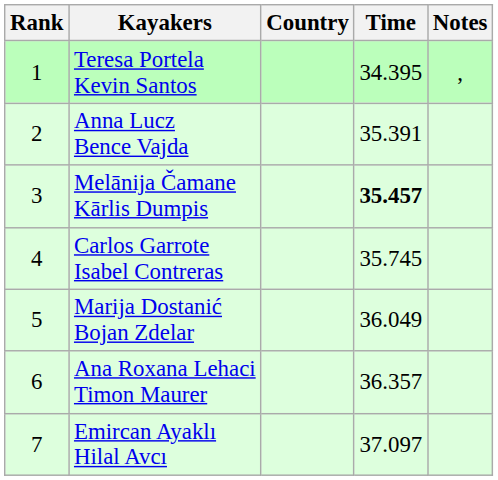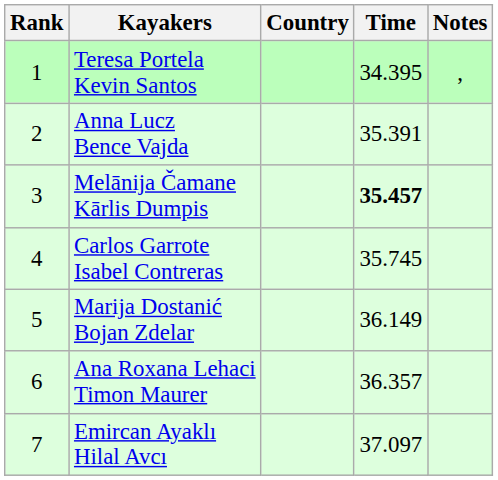Marija Dostanić Bojan Zdelar | Time: 36.049 -> 36.149
